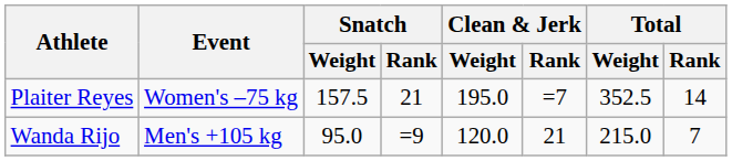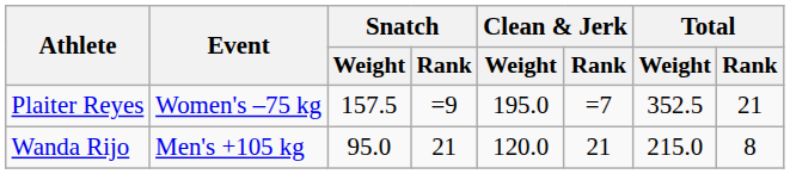Plaiter Reyes | Snatch / Rank: 21 -> =9
Plaiter Reyes | Total / Rank: 14 -> 21
Wanda Rijo | Snatch / Rank: =9 -> 21
Wanda Rijo | Total / Rank: 7 -> 8
